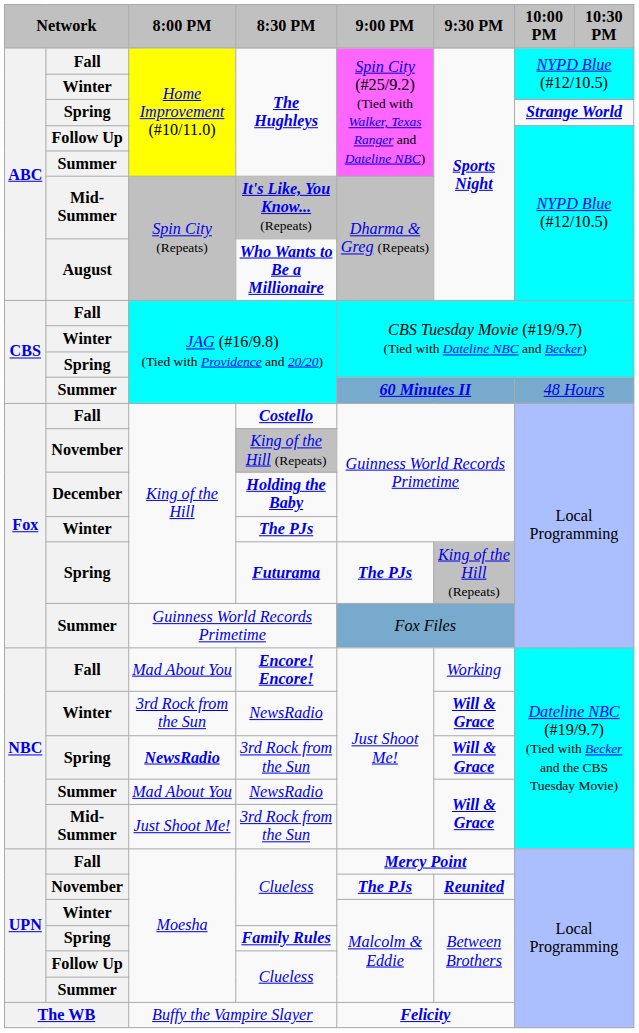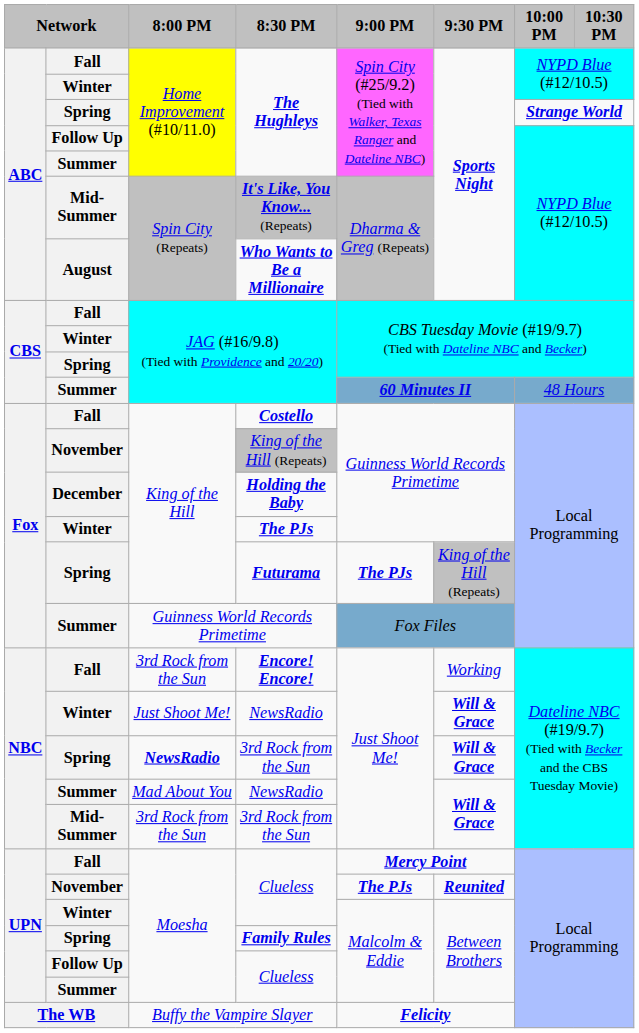Encore! Encore! | 8:00 PM: Mad About You -> 3rd Rock from the Sun
Winter / NewsRadio | 8:00 PM: 3rd Rock from the Sun -> Just Shoot Me!
Mid-Summer / 3rd Rock from the Sun | 8:00 PM: Just Shoot Me! -> 3rd Rock from the Sun
